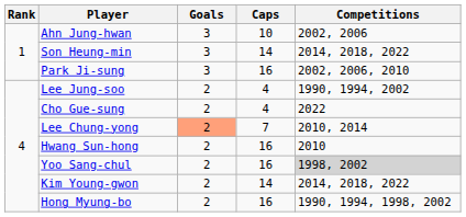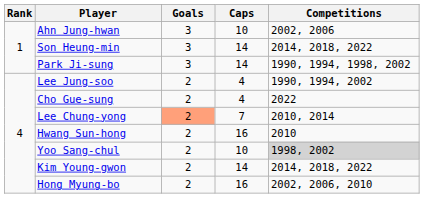Park Ji-sung | Caps: 16 -> 14
Park Ji-sung | Competitions: 2002, 2006, 2010 -> 1990, 1994, 1998, 2002
Yoo Sang-chul | Caps: 16 -> 10
Hong Myung-bo | Competitions: 1990, 1994, 1998, 2002 -> 2002, 2006, 2010
